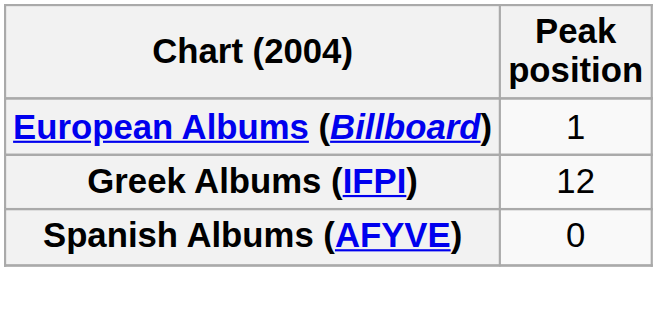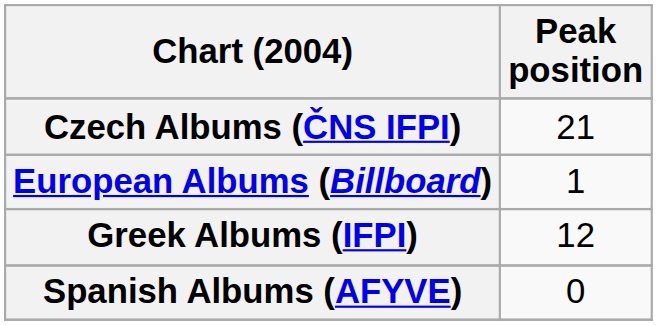+ row: Czech Albums (ČNS IFPI) | 21
